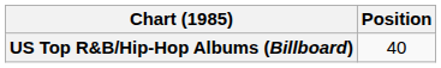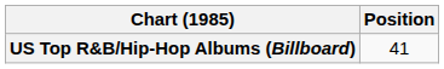US Top R&B/Hip-Hop Albums (Billboard) | Position: 40 -> 41
